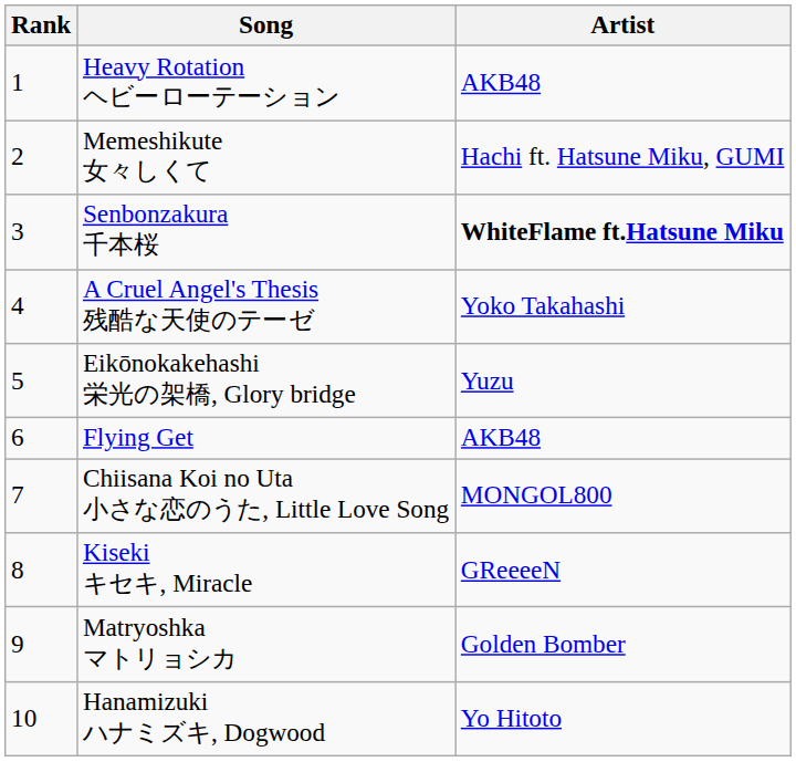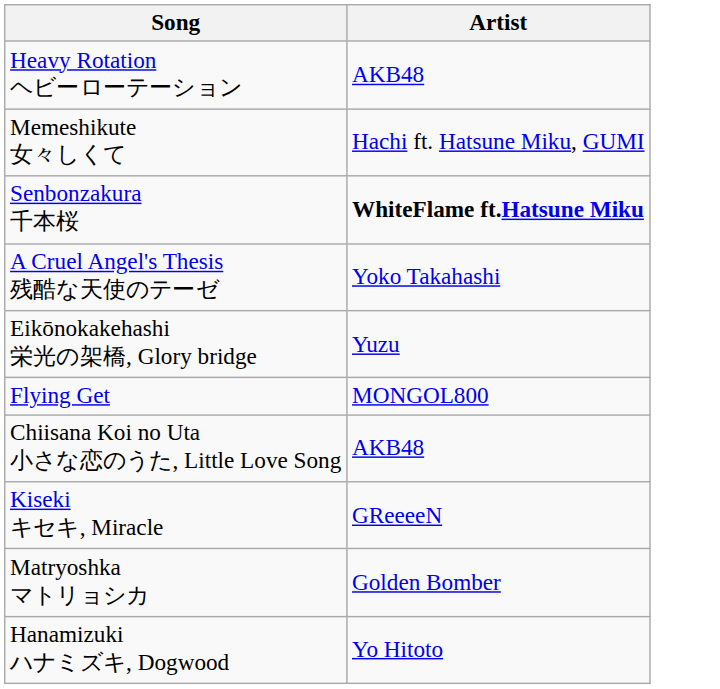- column: Rank | 1 | 2 | 3 | 4 | 5 | 6 | 7 | 8 | 9 | 10
Flying Get | Artist: AKB48 -> MONGOL800
Chiisana Koi no Uta 小さな恋のうた, Little Love Song | Artist: MONGOL800 -> AKB48
